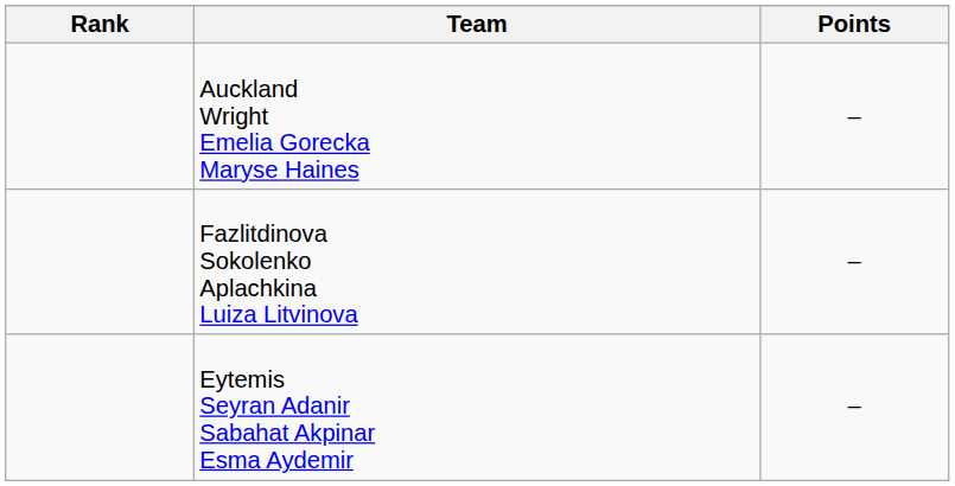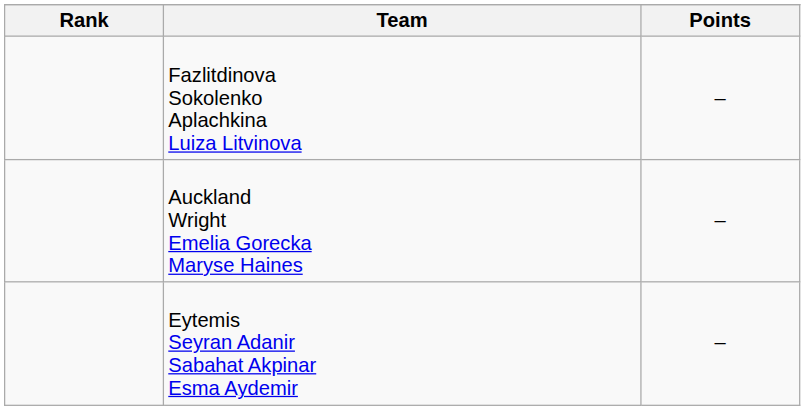rows swapped: Fazlitdinova Sokolenko Aplachkina Luiza Litvinova <-> Auckland Wright Emelia Gorecka Maryse Haines
